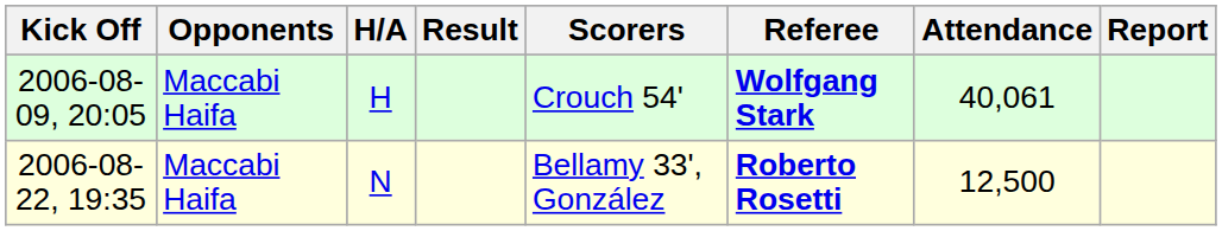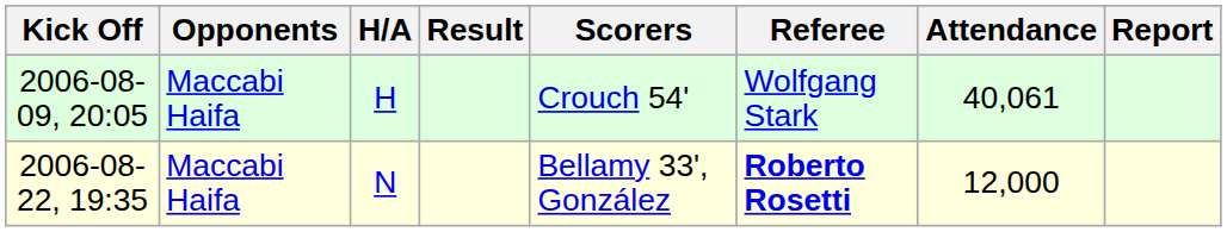2006-08-09, 20:05 | Referee: bold -> normal
2006-08-22, 19:35 | Attendance: 12,500 -> 12,000
